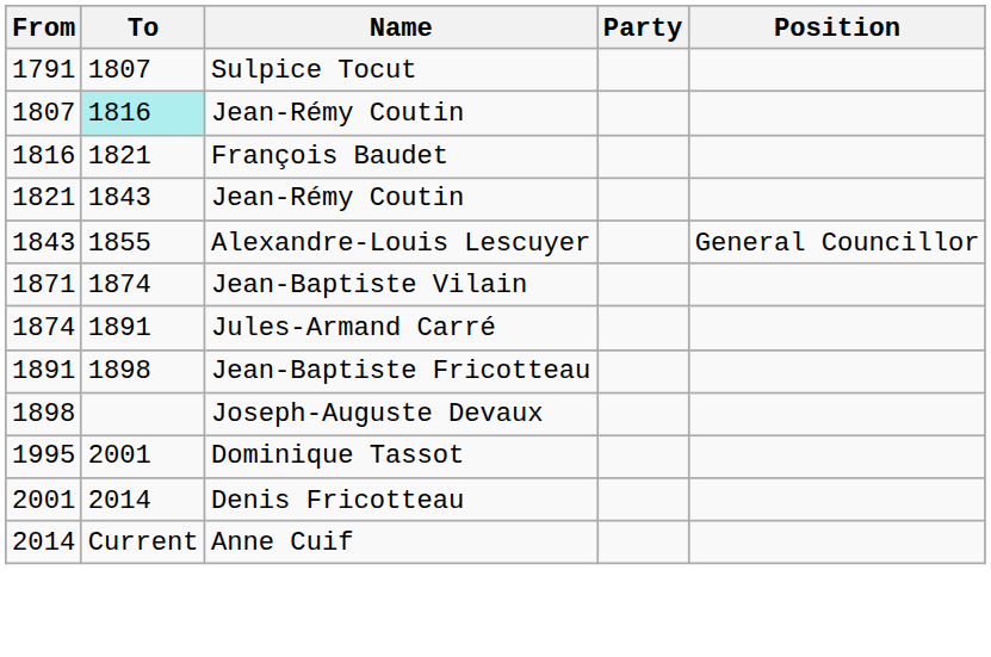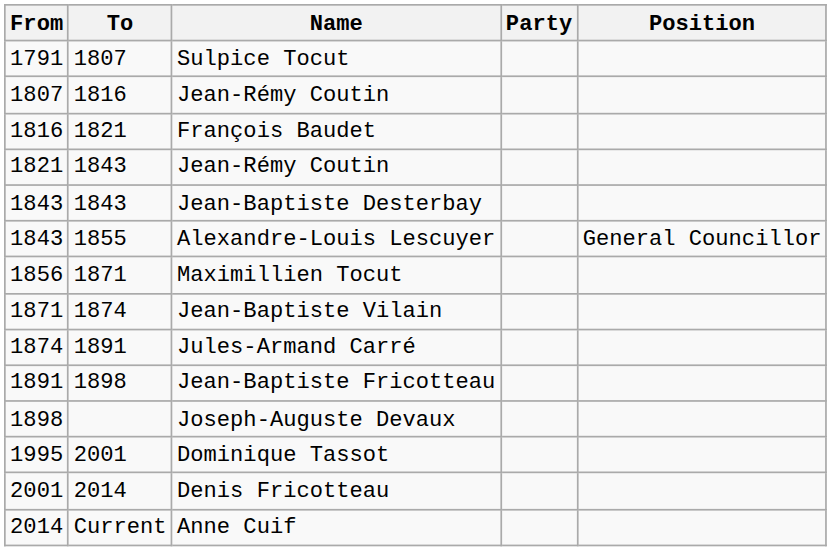1807 / Jean-Rémy Coutin | To: paleturquoise background -> no background
+ row: 1843 | 1843 | Jean-Baptiste Desterbay
+ row: 1856 | 1871 | Maximillien Tocut
